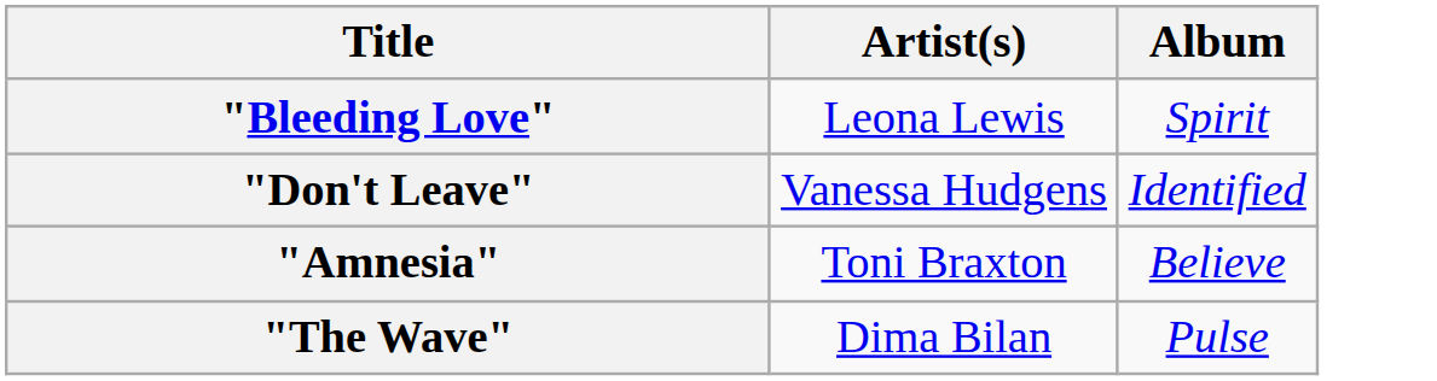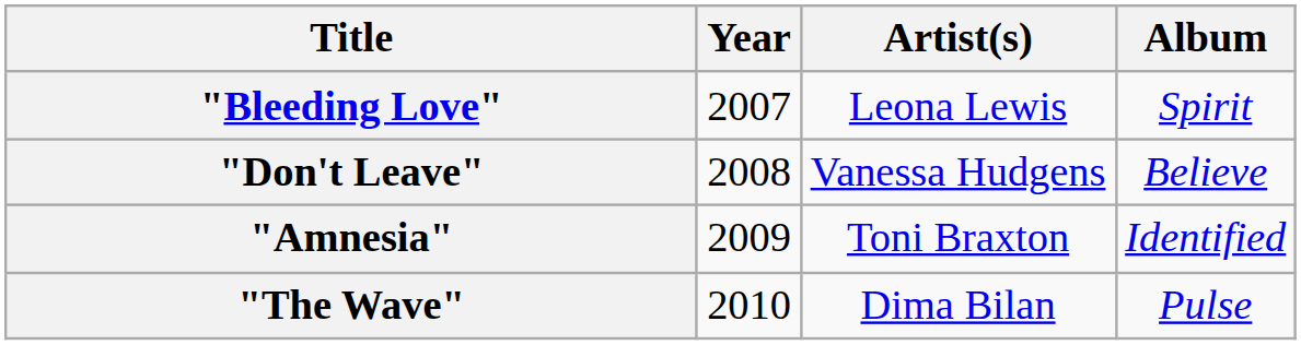+ column: Year | 2007 | 2008 | 2009 | 2010
"Don't Leave" | Album: Identified -> Believe
"Amnesia" | Album: Believe -> Identified
